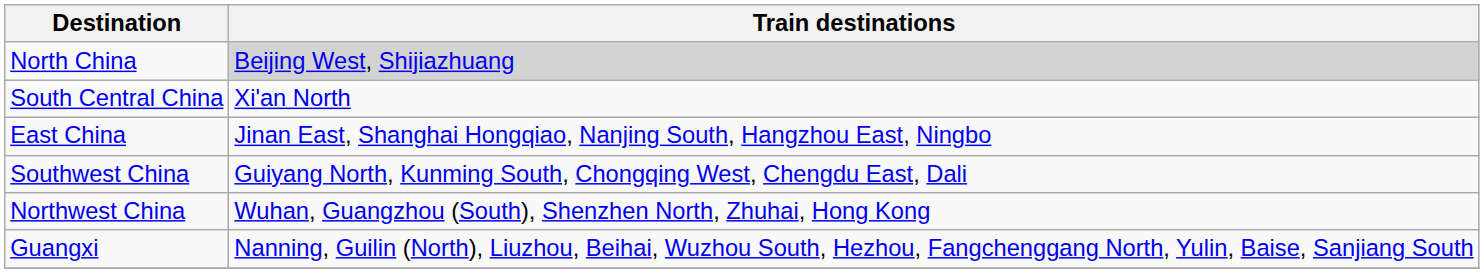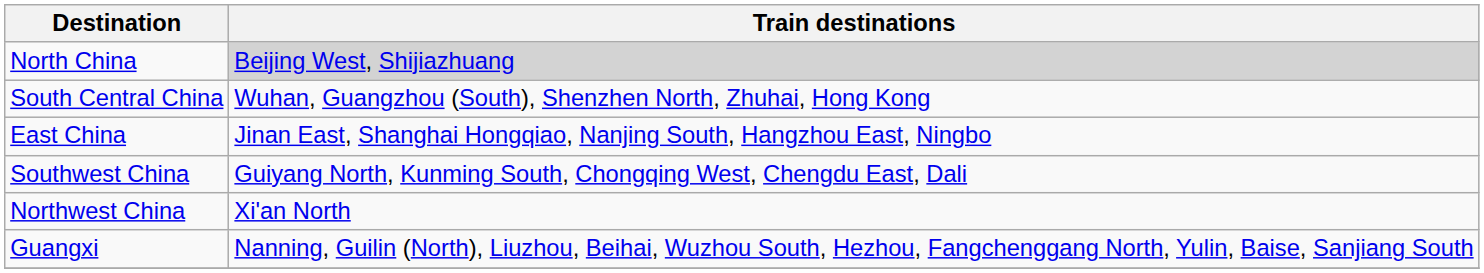South Central China | Train destinations: Xi'an North -> Wuhan, Guangzhou (South), Shenzhen North, Zhuhai, Hong Kong
Northwest China | Train destinations: Wuhan, Guangzhou (South), Shenzhen North, Zhuhai, Hong Kong -> Xi'an North
